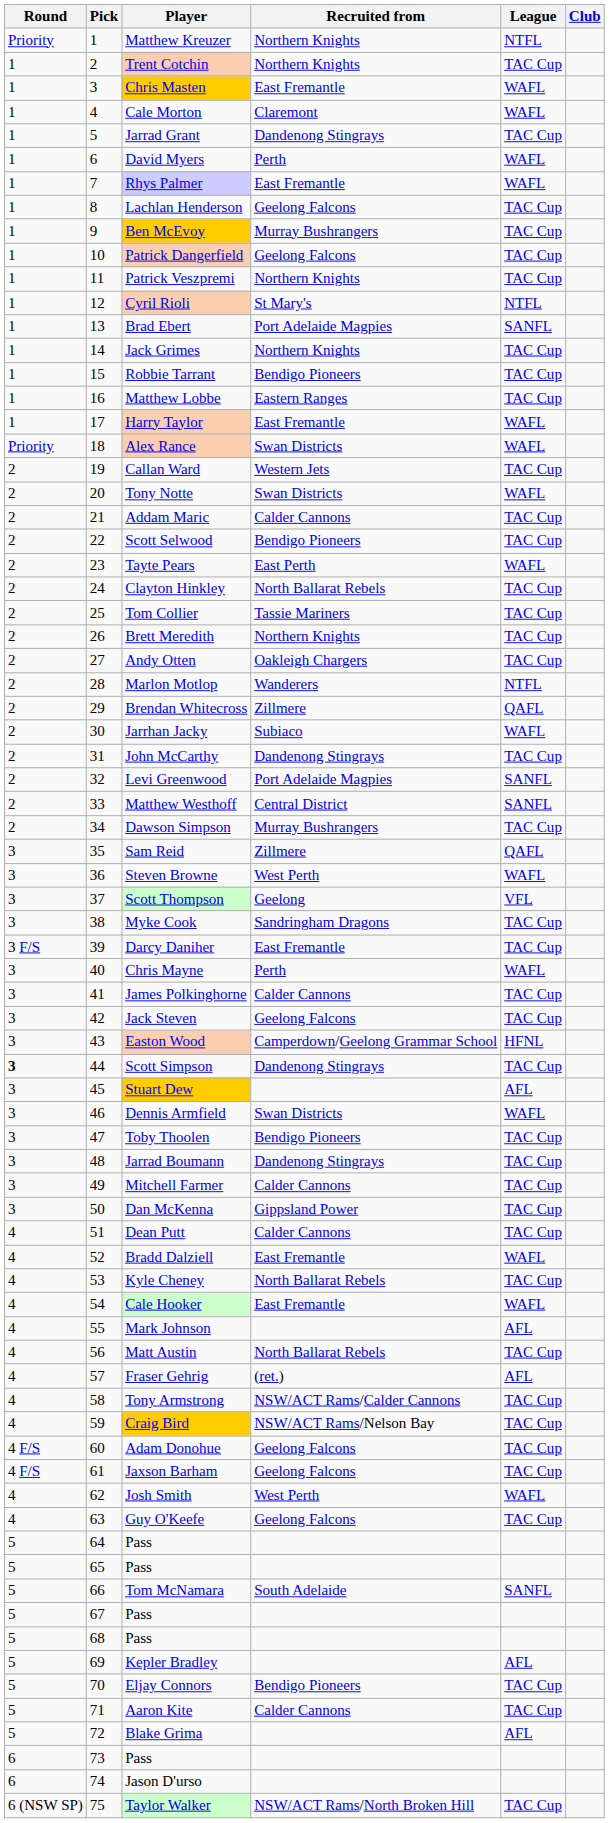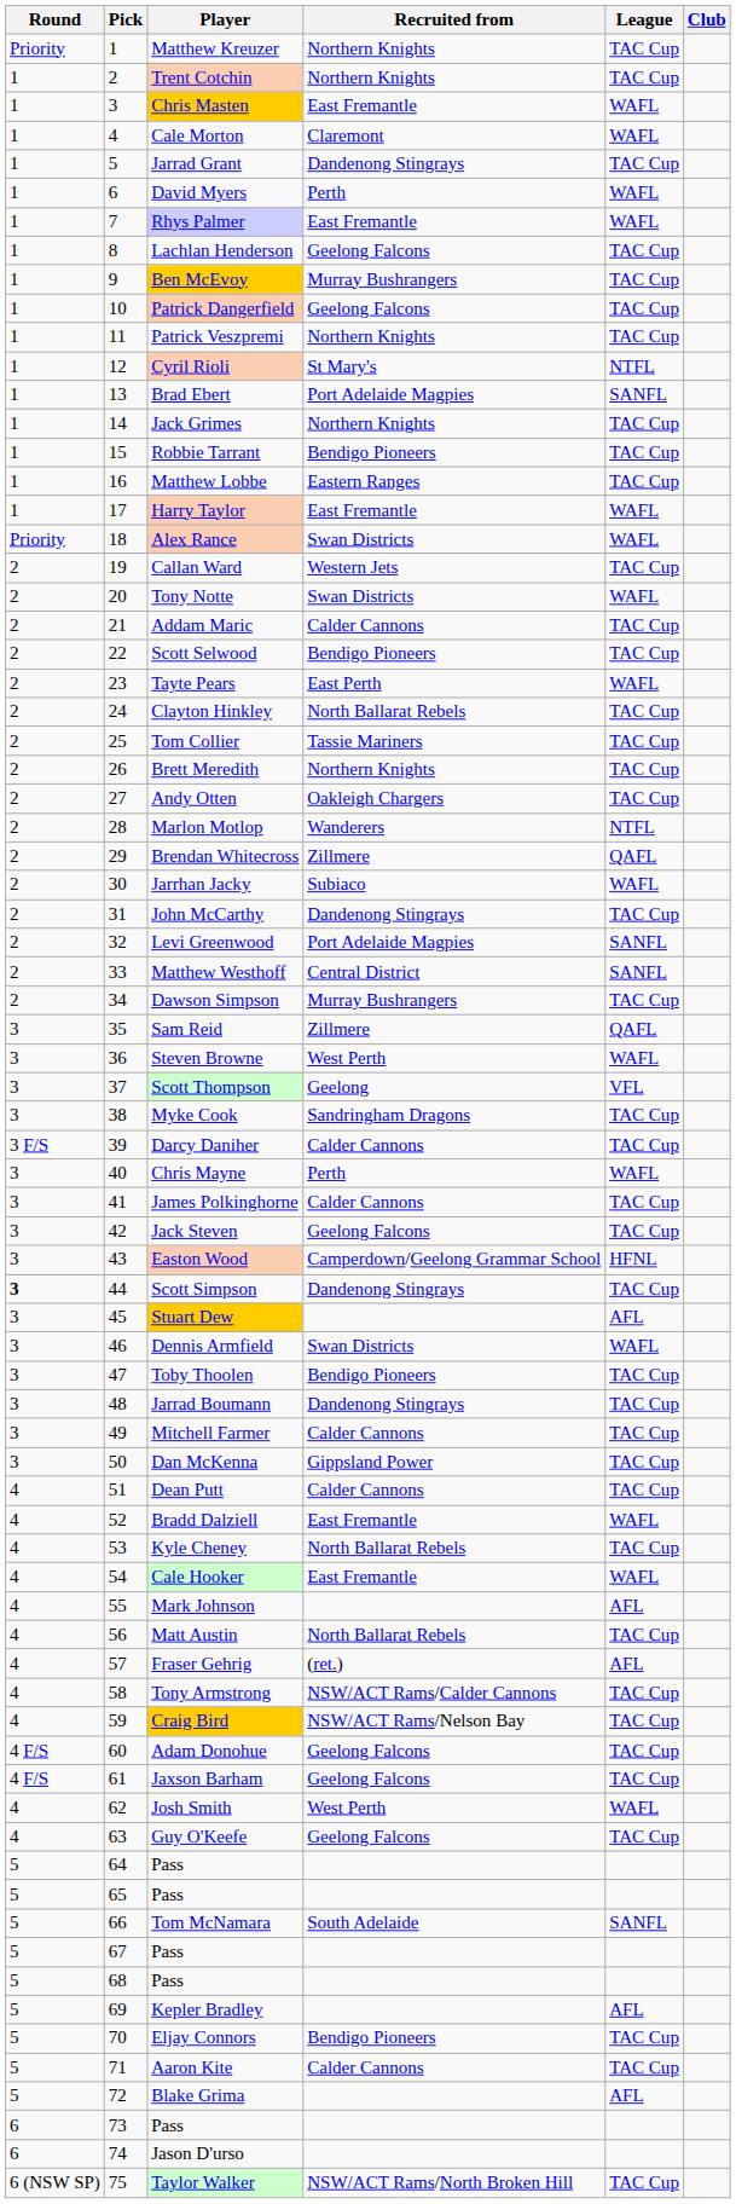Matthew Kreuzer | League: NTFL -> TAC Cup
Darcy Daniher | Recruited from: East Fremantle -> Calder Cannons
